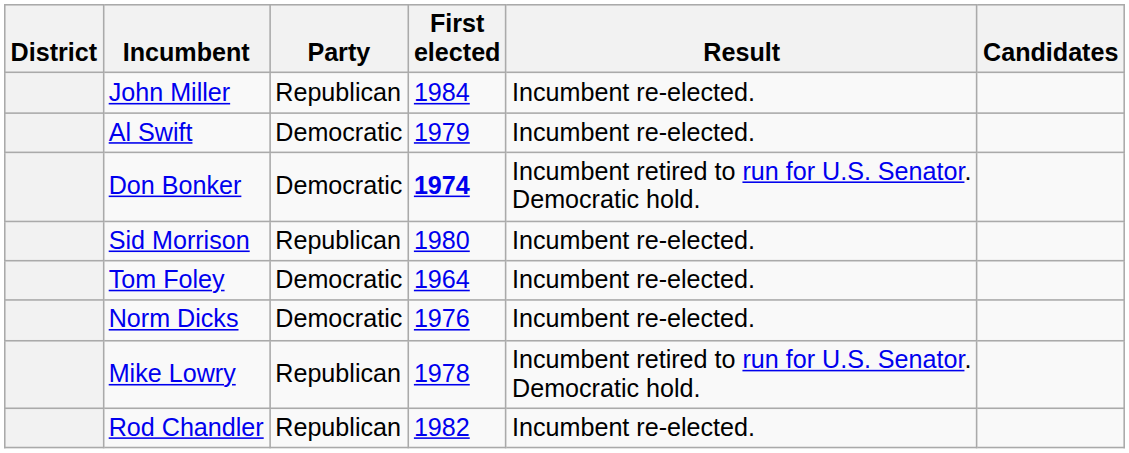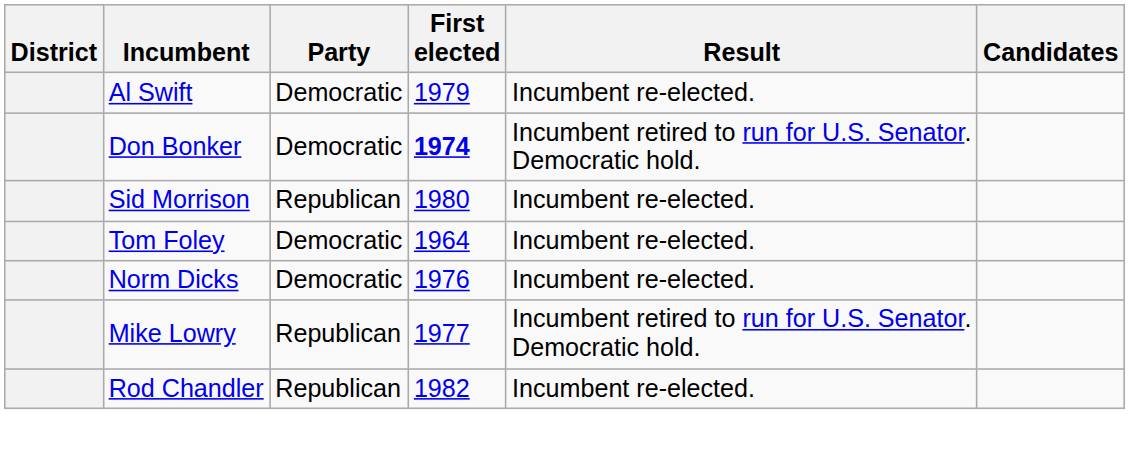- row: John Miller | Republican | 1984 | Incumbent re-elected.
Mike Lowry | First elected: 1978 -> 1977
